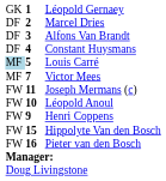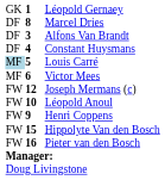Marcel Dries | column 2: 2 -> 8
Victor Mees | column 2: 7 -> 6
Joseph Mermans (c) | column 2: 11 -> 12
